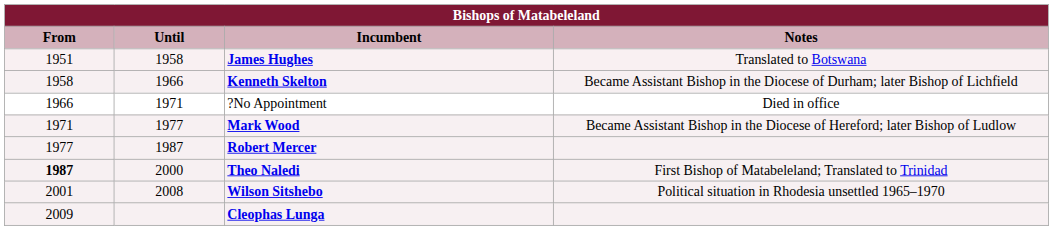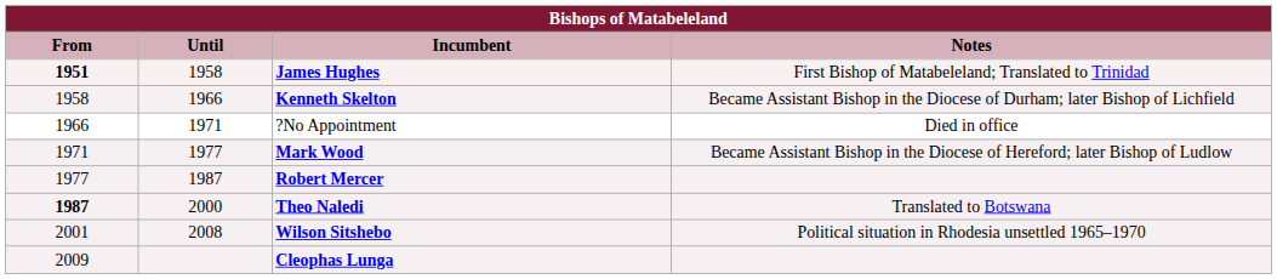James Hughes | From: normal -> bold
James Hughes | Notes: Translated to Botswana -> First Bishop of Matabeleland; Translated to Trinidad
Theo Naledi | Notes: First Bishop of Matabeleland; Translated to Trinidad -> Translated to Botswana
